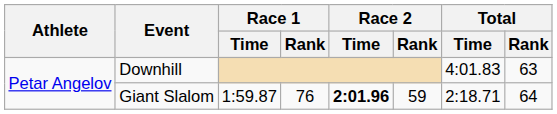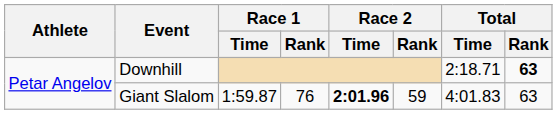Downhill | Total / Time: 4:01.83 -> 2:18.71
Downhill | Total / Rank: normal -> bold
Giant Slalom | Total / Time: 2:18.71 -> 4:01.83
Giant Slalom | Total / Rank: 64 -> 63
